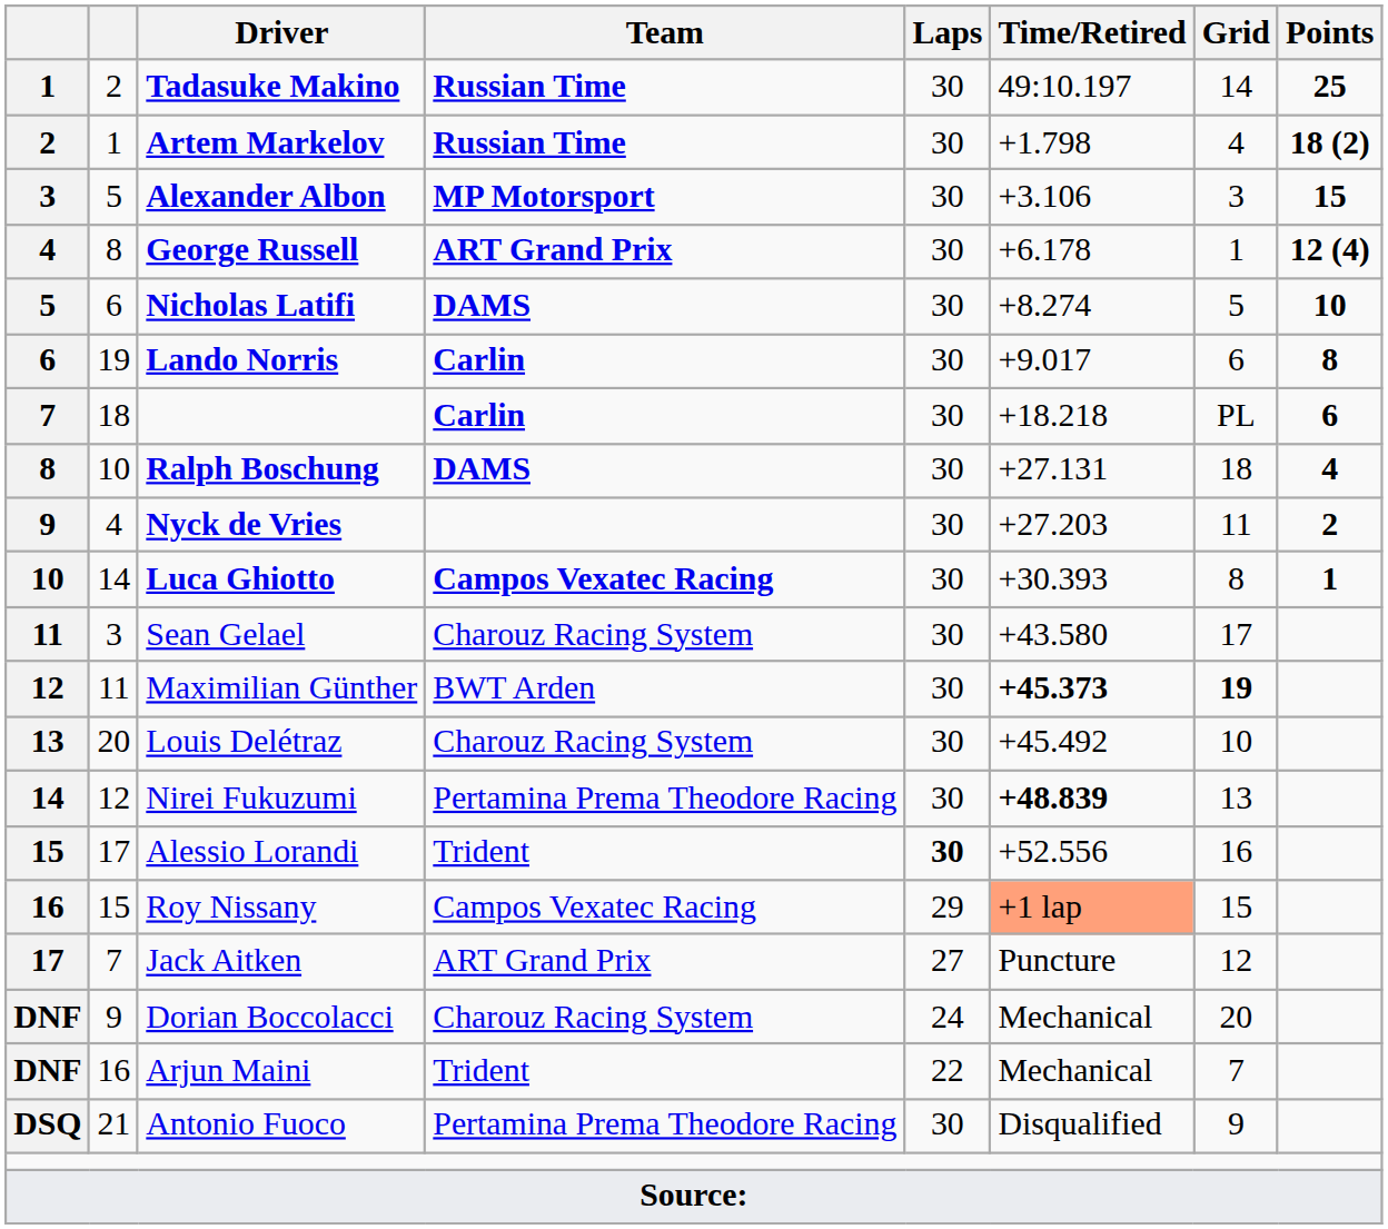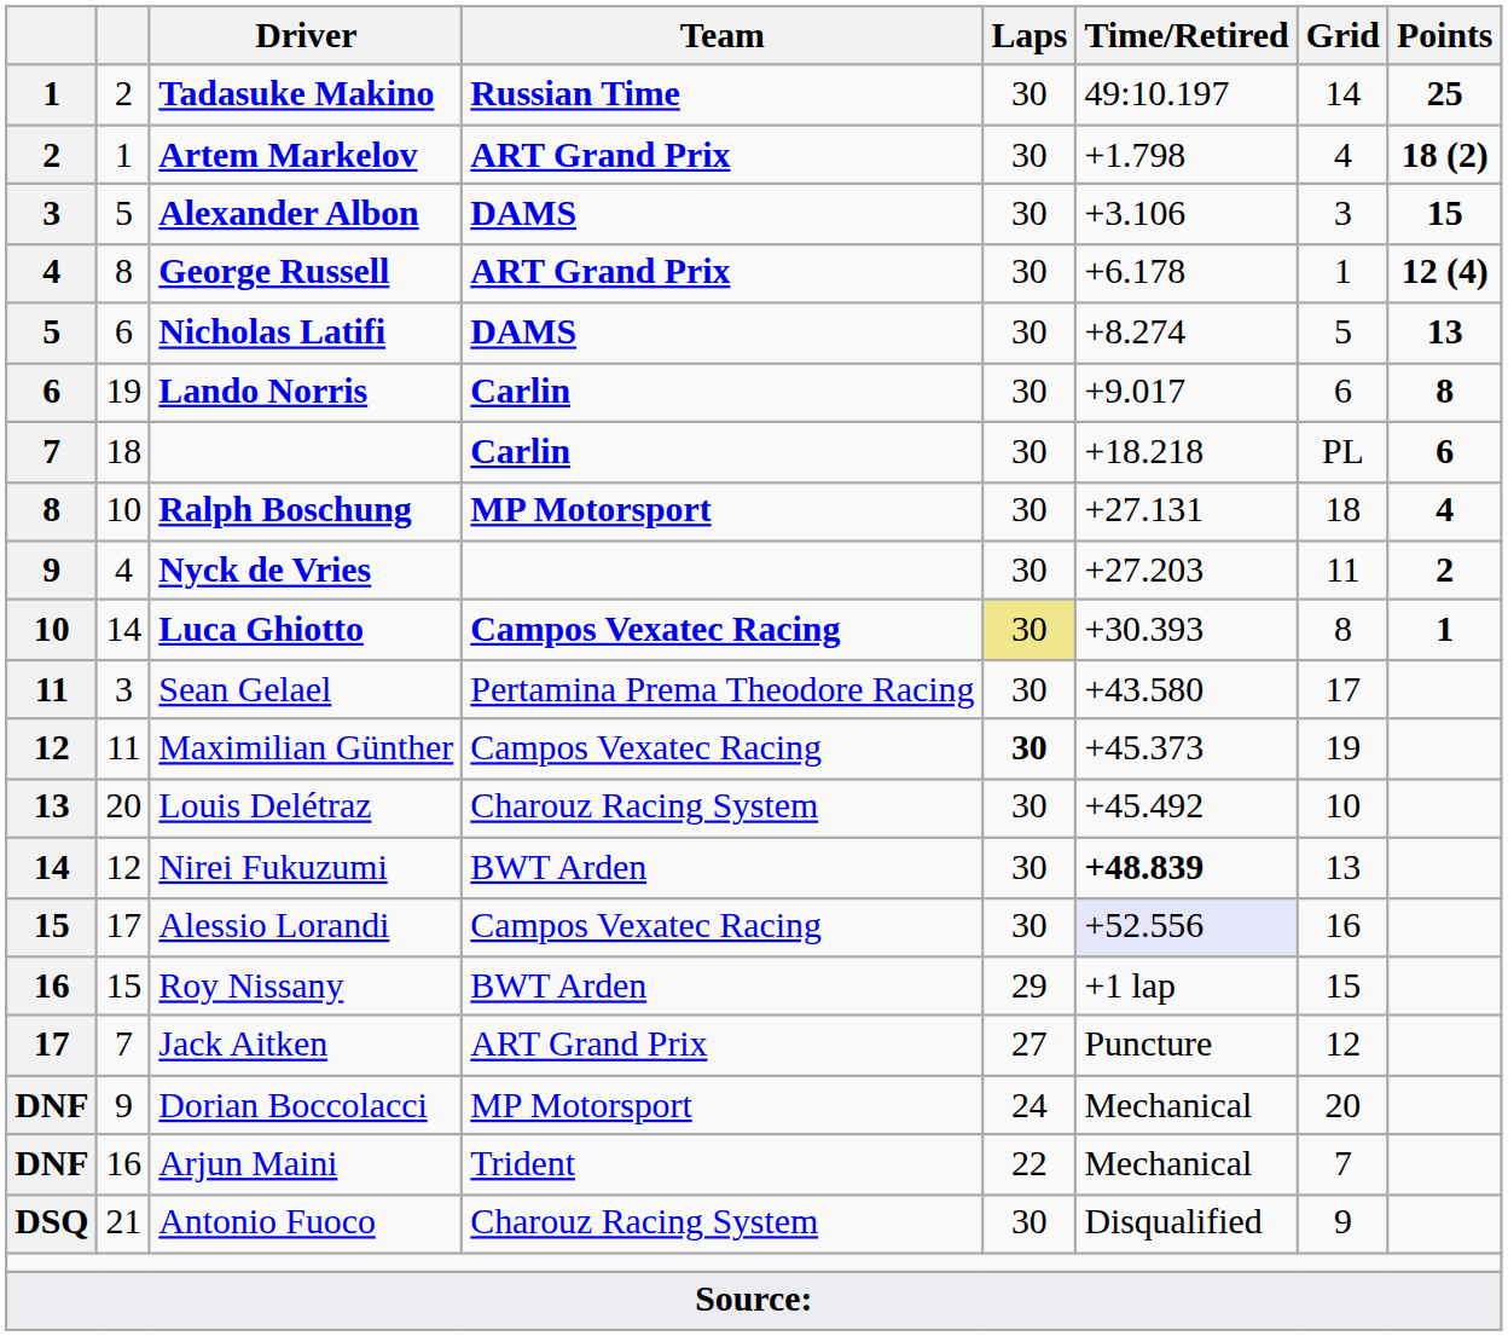Artem Markelov | Team: Russian Time -> ART Grand Prix
Alexander Albon | Team: MP Motorsport -> DAMS
Nicholas Latifi | Points: 10 -> 13
Ralph Boschung | Team: DAMS -> MP Motorsport
Luca Ghiotto | Laps: no background -> khaki background
Sean Gelael | Team: Charouz Racing System -> Pertamina Prema Theodore Racing
Maximilian Günther | Team: BWT Arden -> Campos Vexatec Racing
Maximilian Günther | Laps: normal -> bold
Maximilian Günther | Time/Retired: bold -> normal
Maximilian Günther | Grid: bold -> normal
Nirei Fukuzumi | Team: Pertamina Prema Theodore Racing -> BWT Arden
Alessio Lorandi | Team: Trident -> Campos Vexatec Racing
Alessio Lorandi | Laps: bold -> normal
Alessio Lorandi | Time/Retired: no background -> lavender background
Roy Nissany | Team: Campos Vexatec Racing -> BWT Arden
Roy Nissany | Time/Retired: lightsalmon background -> no background
Dorian Boccolacci | Team: Charouz Racing System -> MP Motorsport
Antonio Fuoco | Team: Pertamina Prema Theodore Racing -> Charouz Racing System
